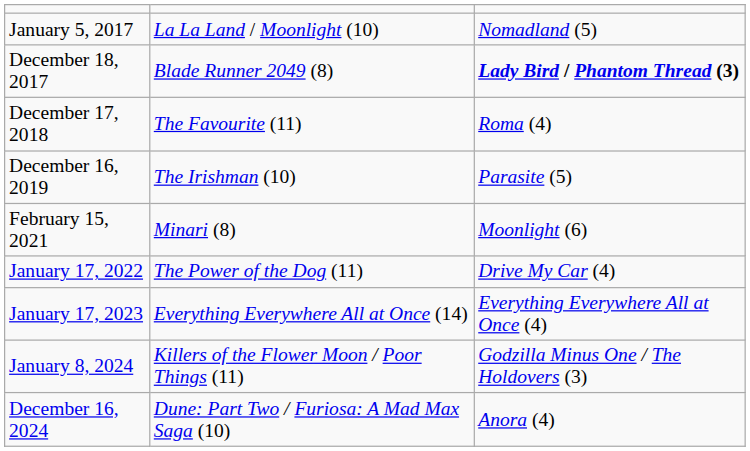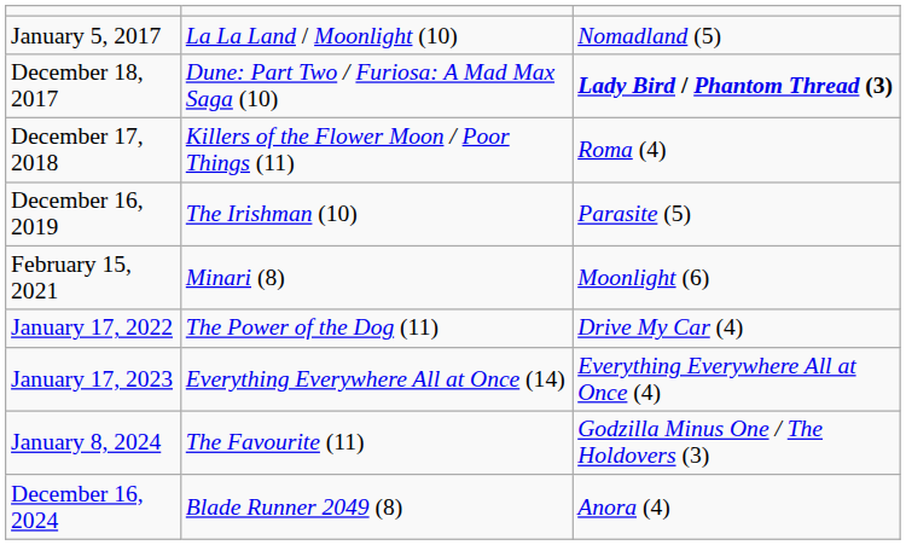December 18, 2017 | column 2: Blade Runner 2049 (8) -> Dune: Part Two / Furiosa: A Mad Max Saga (10)
December 17, 2018 | column 2: The Favourite (11) -> Killers of the Flower Moon / Poor Things (11)
January 8, 2024 | column 2: Killers of the Flower Moon / Poor Things (11) -> The Favourite (11)
December 16, 2024 | column 2: Dune: Part Two / Furiosa: A Mad Max Saga (10) -> Blade Runner 2049 (8)
